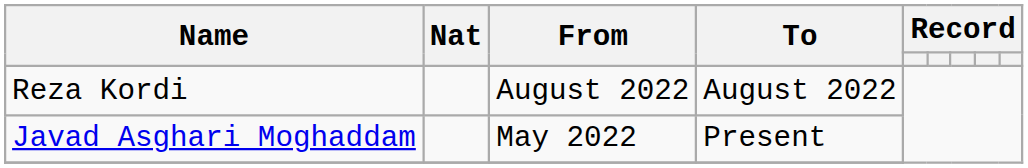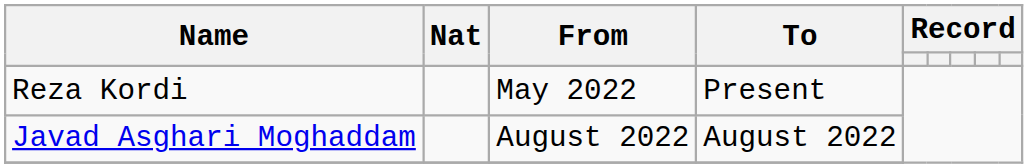Reza Kordi | From: August 2022 -> May 2022
Reza Kordi | To: August 2022 -> Present
Javad Asghari Moghaddam | From: May 2022 -> August 2022
Javad Asghari Moghaddam | To: Present -> August 2022
